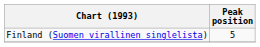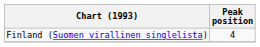Finland (Suomen virallinen singlelista) | Peak position: 5 -> 4
